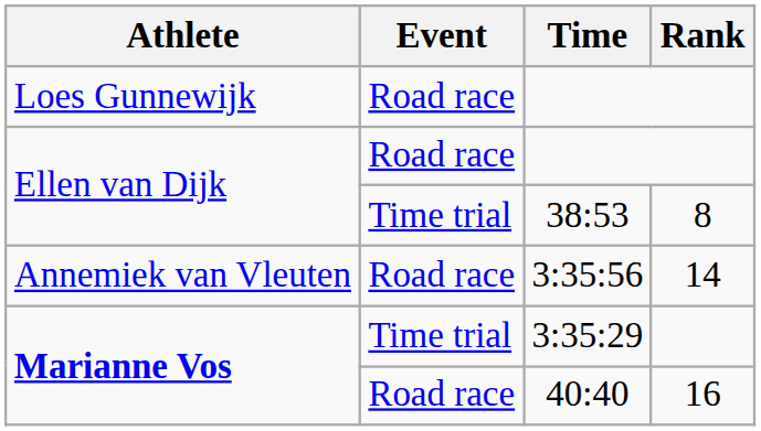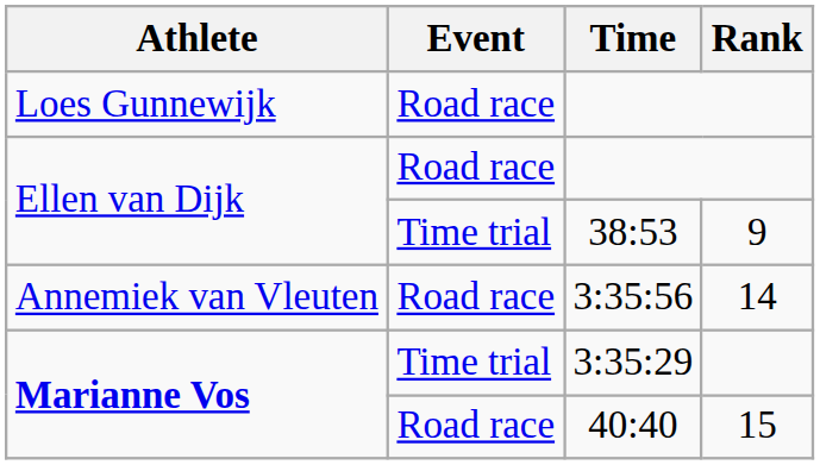38:53 | Rank: 8 -> 9
40:40 | Rank: 16 -> 15
